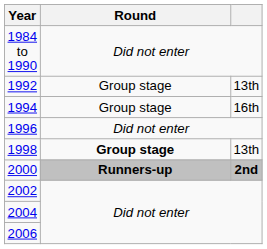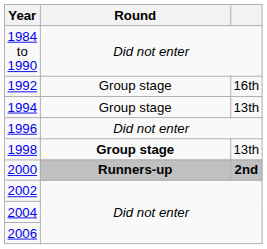1992 | column 3: 13th -> 16th
1994 | column 3: 16th -> 13th
